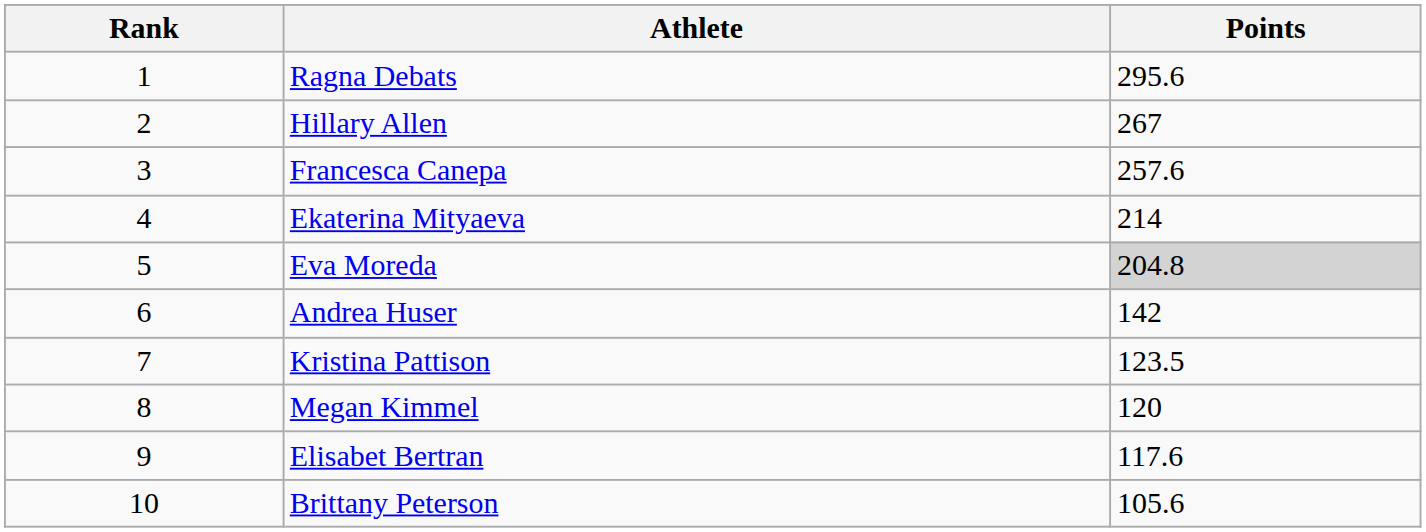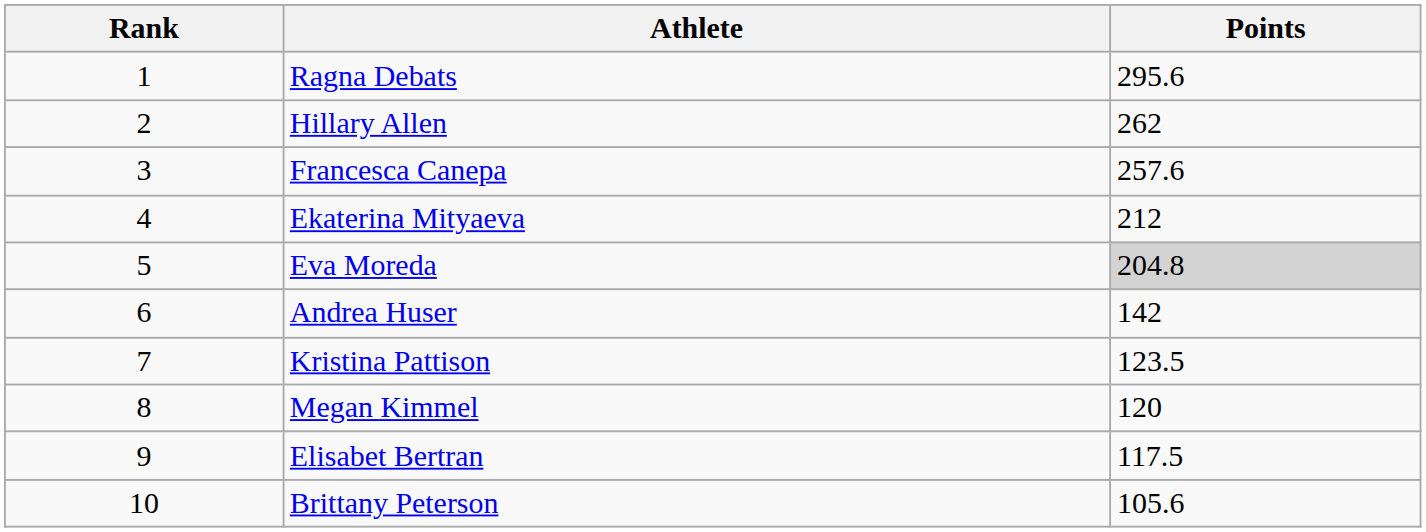Hillary Allen | Points: 267 -> 262
Ekaterina Mityaeva | Points: 214 -> 212
Elisabet Bertran | Points: 117.6 -> 117.5
